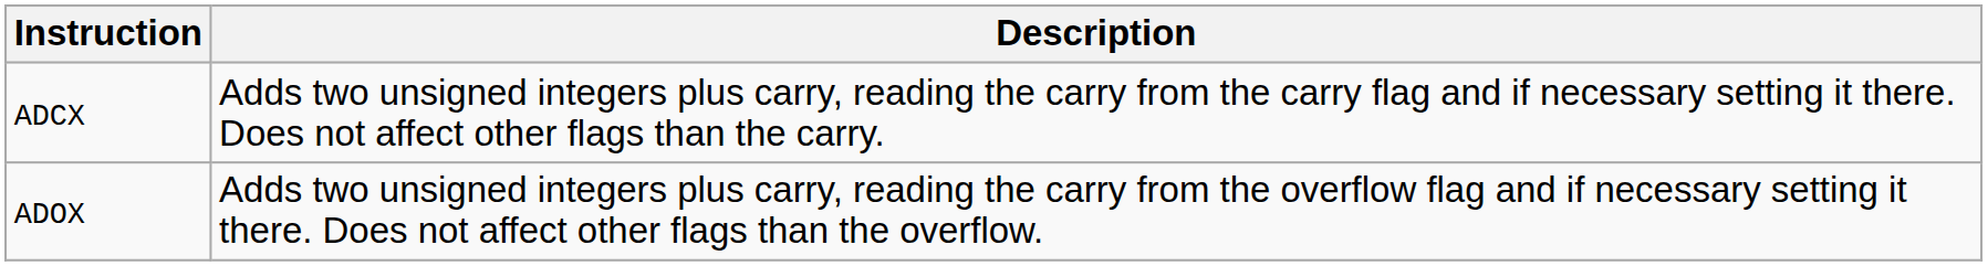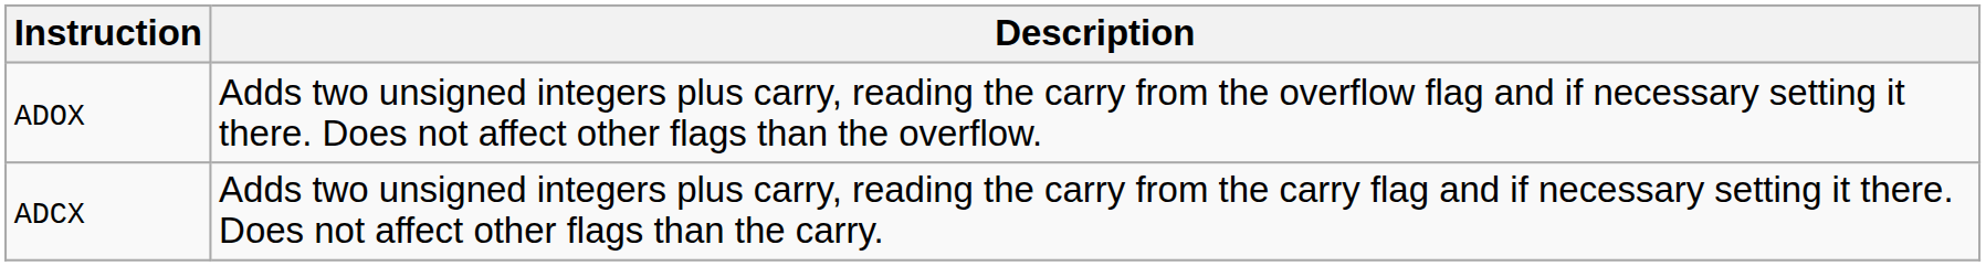rows swapped: ADCX <-> ADOX
